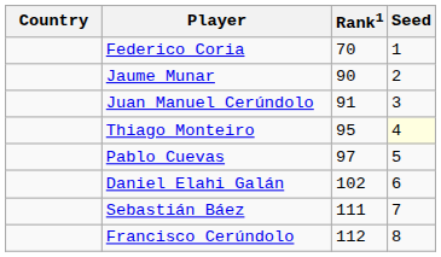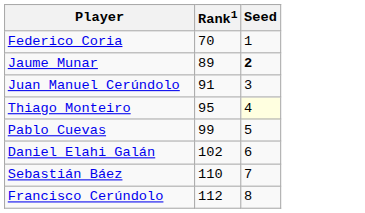- column: Country
Jaume Munar | Rank1: 90 -> 89
Jaume Munar | Seed: normal -> bold
Pablo Cuevas | Rank1: 97 -> 99
Sebastián Báez | Rank1: 111 -> 110
